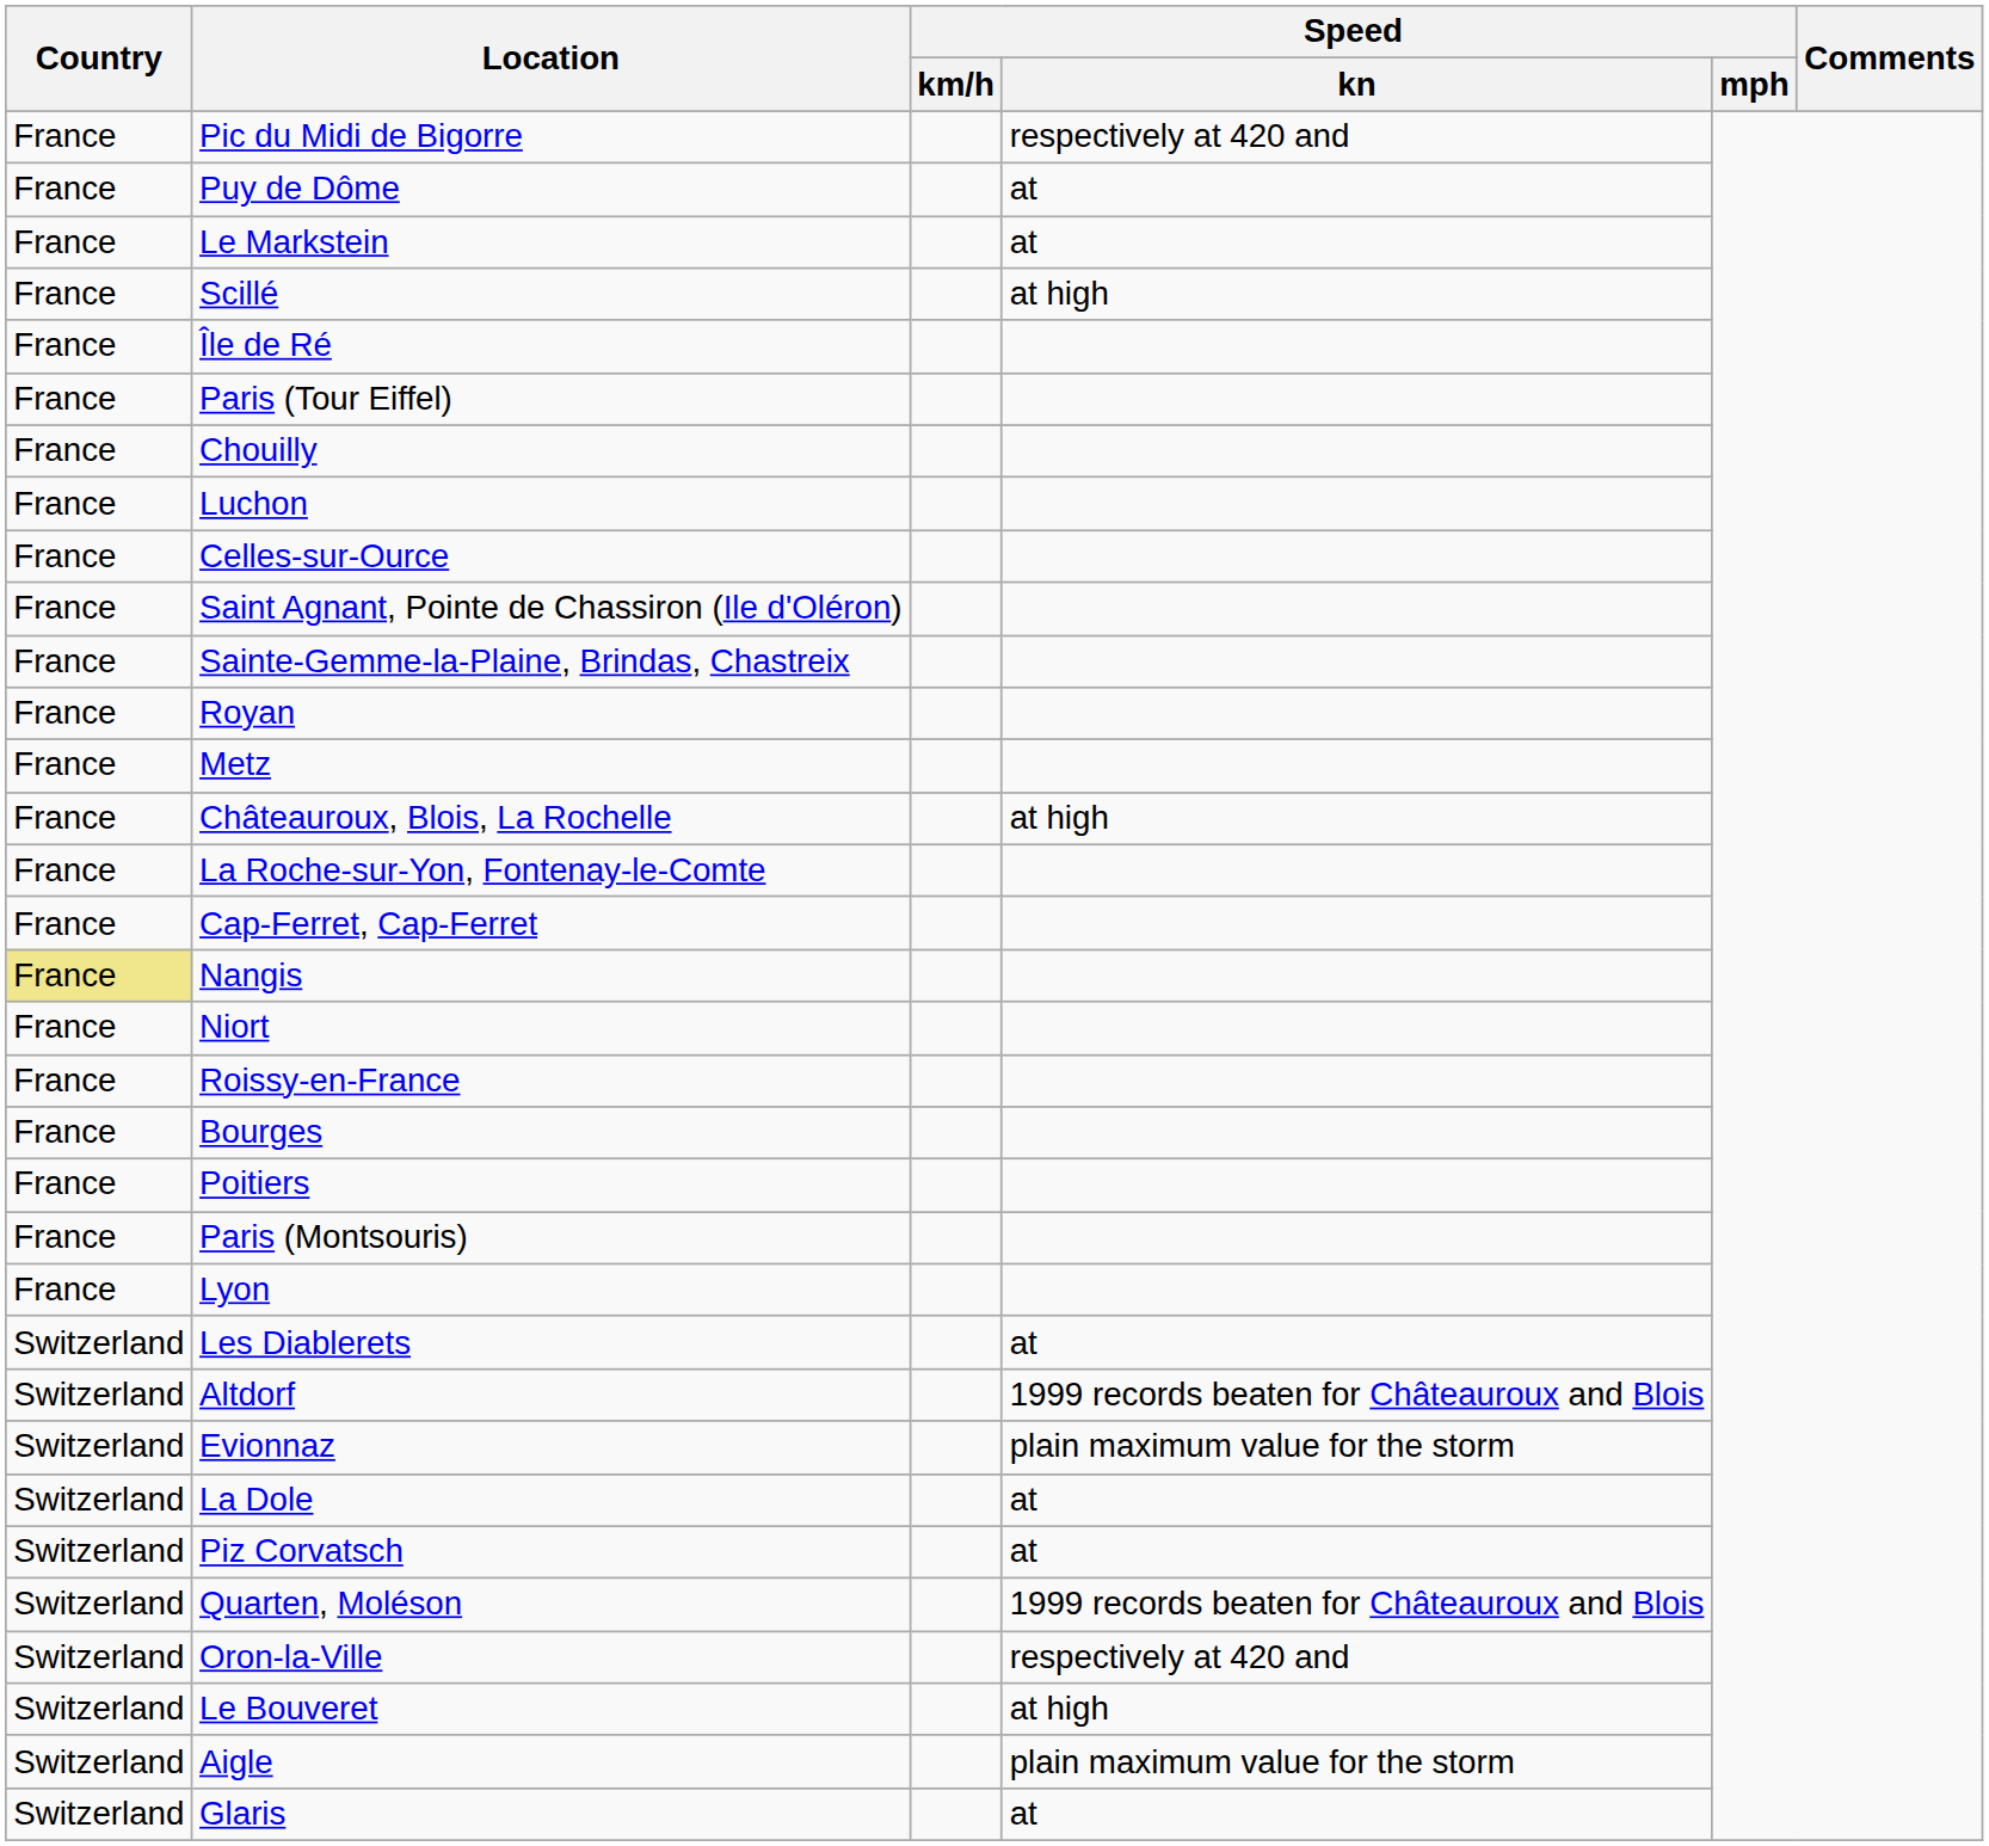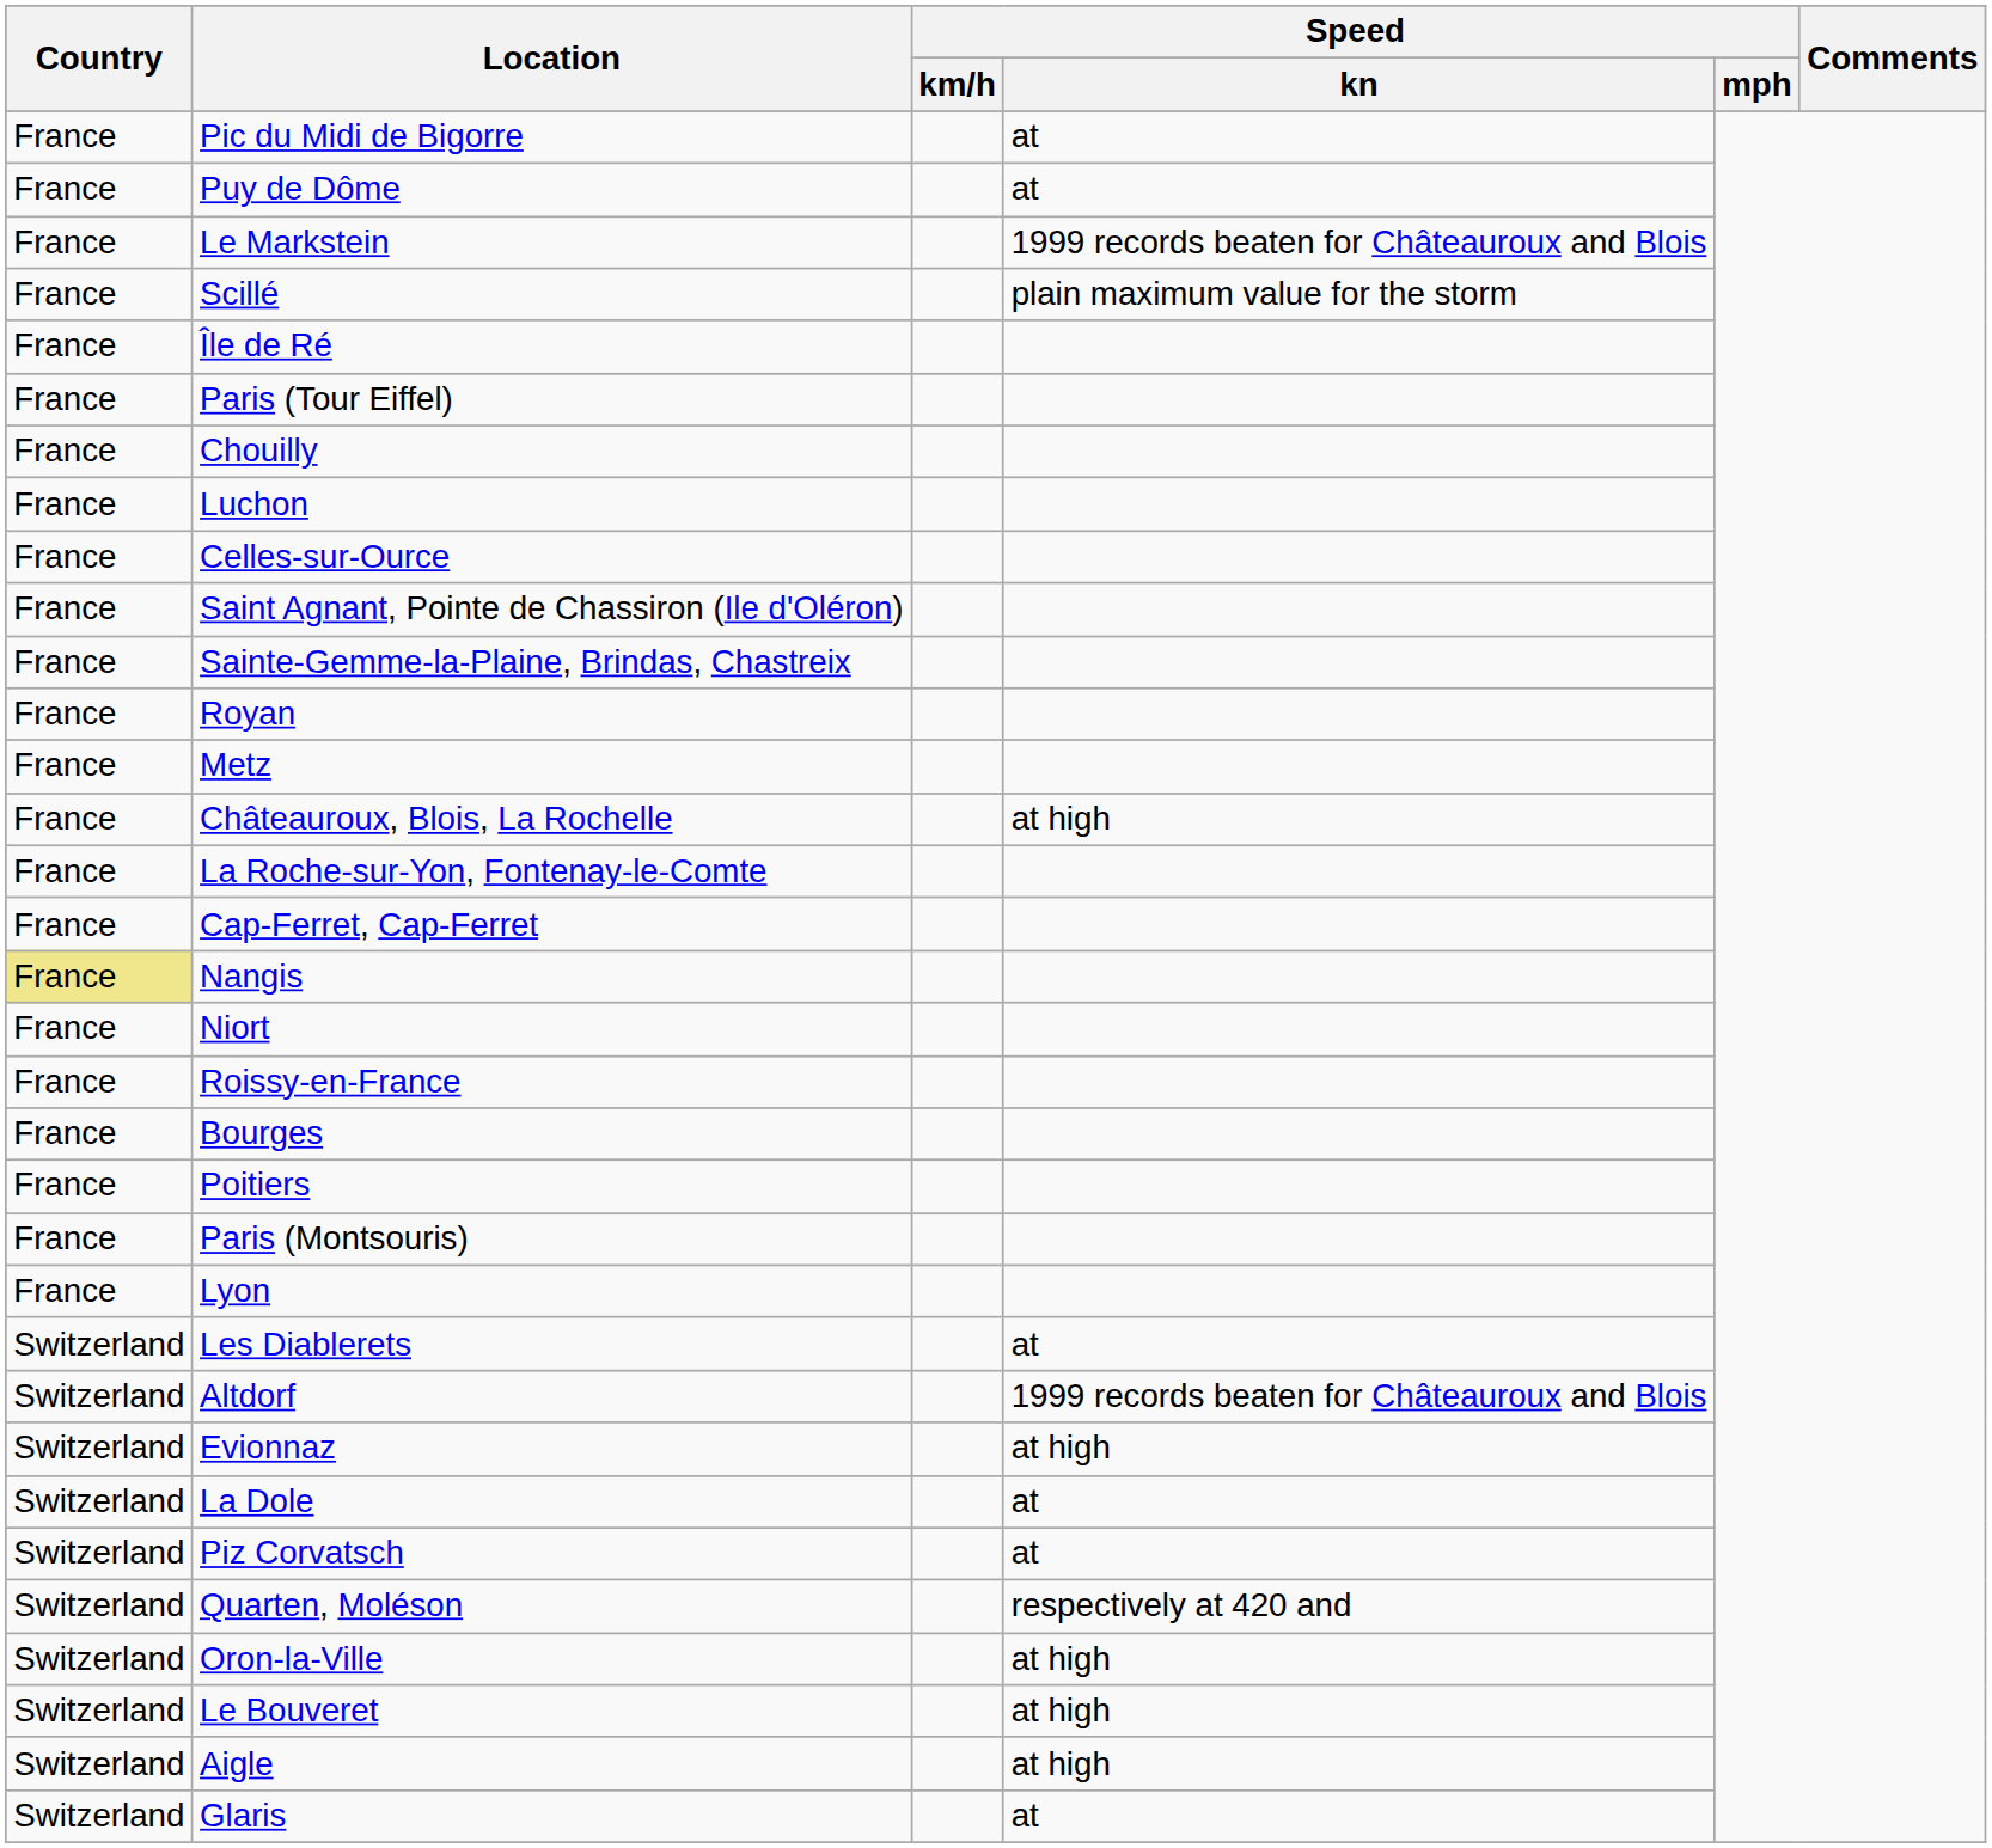Pic du Midi de Bigorre | Speed / kn: respectively at 420 and -> at
Le Markstein | Speed / kn: at -> 1999 records beaten for Châteauroux and Blois
Scillé | Speed / kn: at high -> plain maximum value for the storm
Evionnaz | Speed / kn: plain maximum value for the storm -> at high
Quarten, Moléson | Speed / kn: 1999 records beaten for Châteauroux and Blois -> respectively at 420 and
Oron-la-Ville | Speed / kn: respectively at 420 and -> at high
Aigle | Speed / kn: plain maximum value for the storm -> at high
